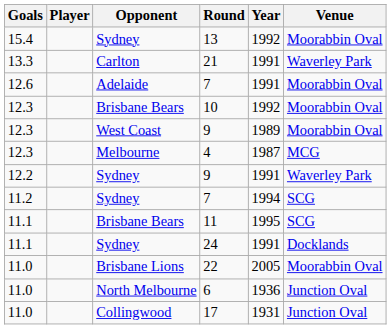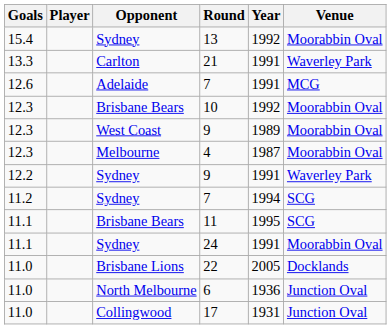Adelaide / 7 | Venue: Moorabbin Oval -> MCG
4 | Venue: MCG -> Moorabbin Oval
24 | Venue: Docklands -> Moorabbin Oval
22 | Venue: Moorabbin Oval -> Docklands
